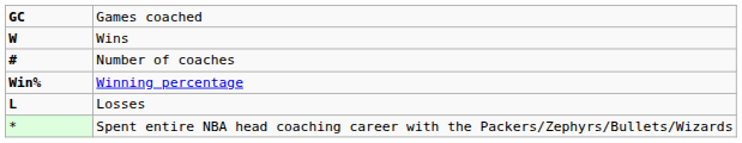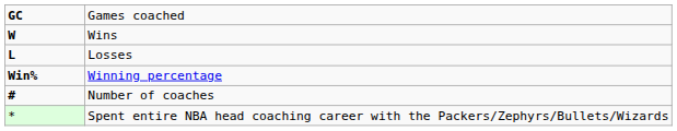rows swapped: Losses <-> Number of coaches
